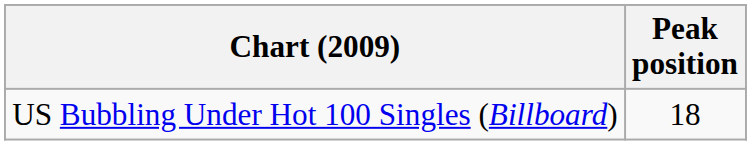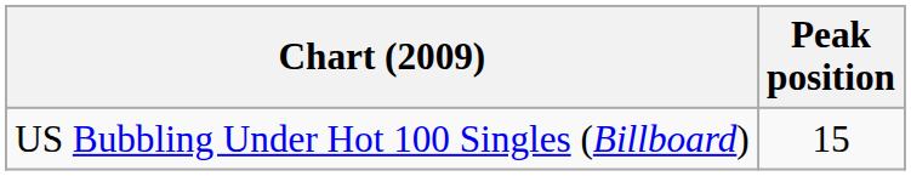US Bubbling Under Hot 100 Singles (Billboard) | Peak position: 18 -> 15
